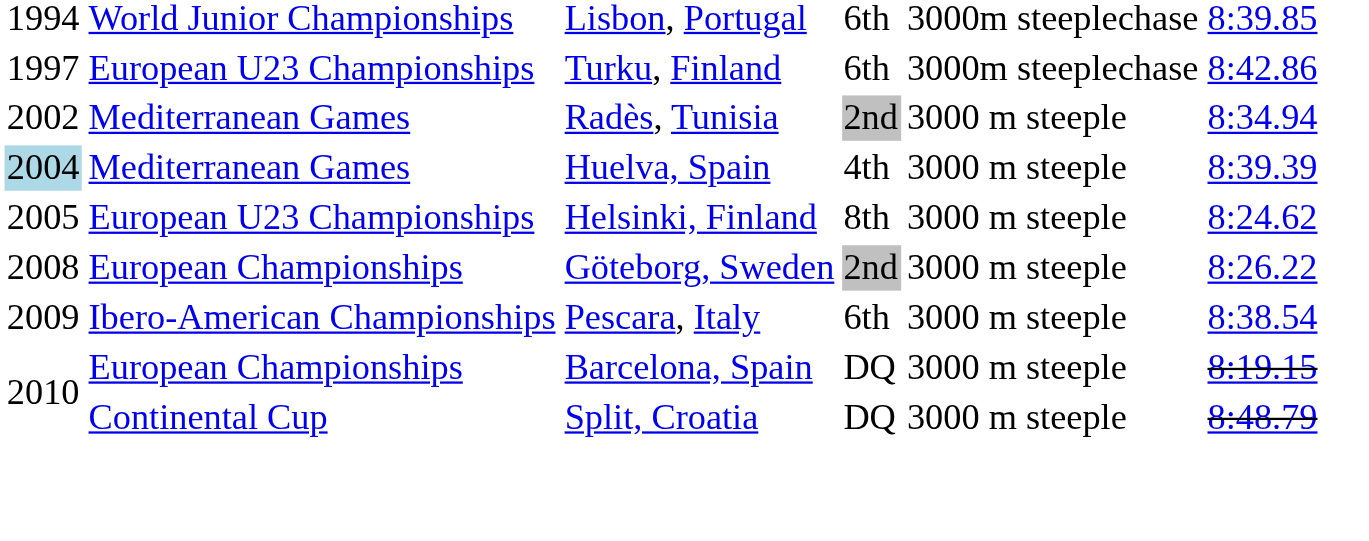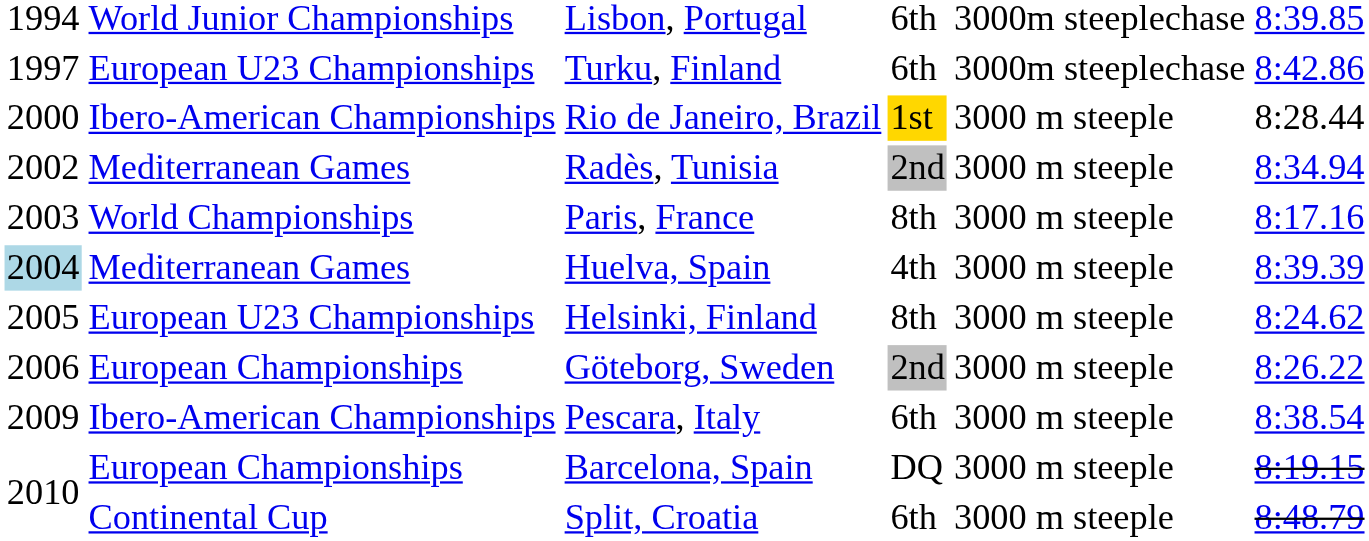+ row: 2000 | Ibero-American Championships | Rio de Janeiro, Brazil | 1st | 3000 m steeple | 8:28.44
+ row: 2003 | World Championships | Paris, France | 8th | 3000 m steeple | 8:17.16
Göteborg, Sweden | column 1: 2008 -> 2006
Split, Croatia | column 4: DQ -> 6th
